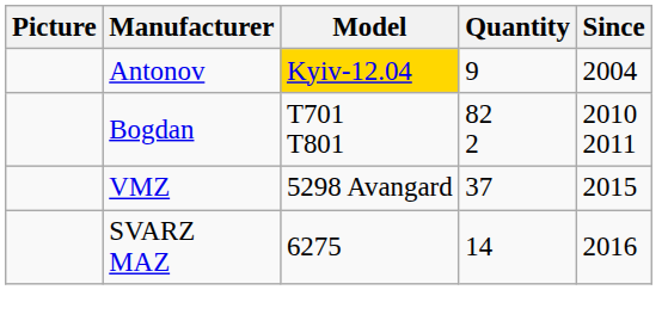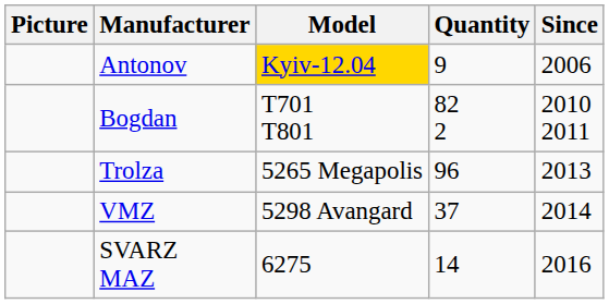Antonov | Since: 2004 -> 2006
+ row: Trolza | 5265 Megapolis | 96 | 2013
VMZ | Since: 2015 -> 2014
